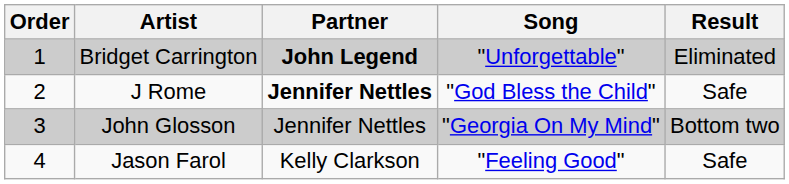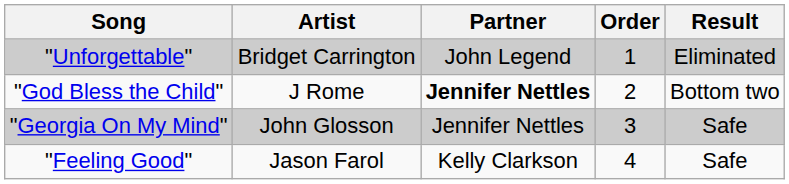columns swapped: Order <-> Song
Bridget Carrington | Partner: bold -> normal
J Rome | Result: Safe -> Bottom two
John Glosson | Result: Bottom two -> Safe
